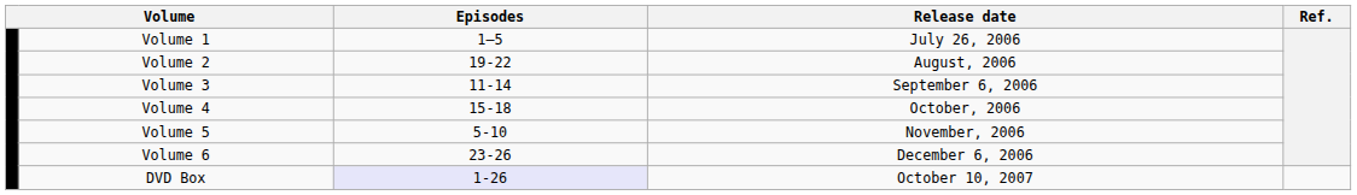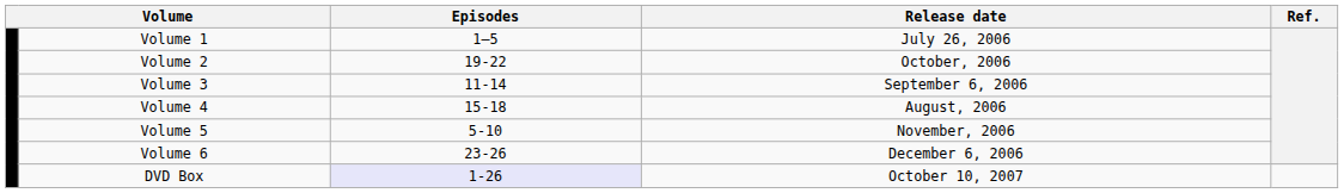Volume 2 | Release date: August, 2006 -> October, 2006
Volume 4 | Release date: October, 2006 -> August, 2006
